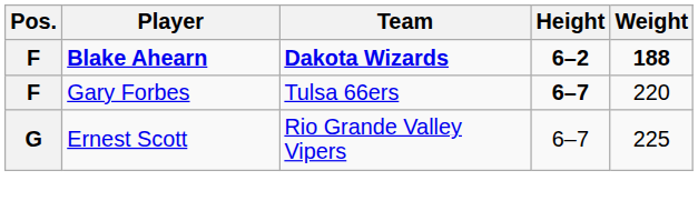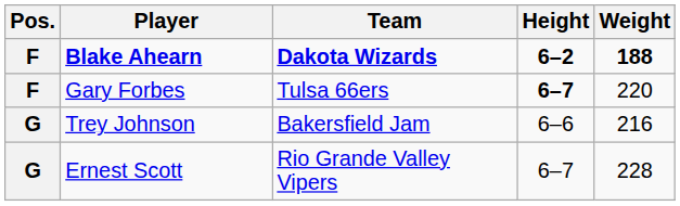+ row: G | Trey Johnson | Bakersfield Jam | 6–6 | 216
Ernest Scott | Weight: 225 -> 228
